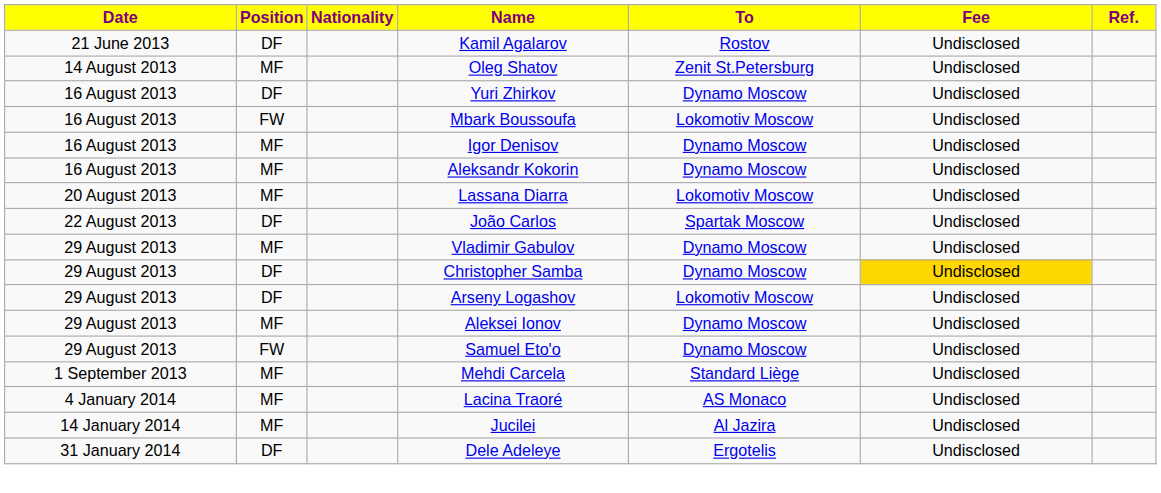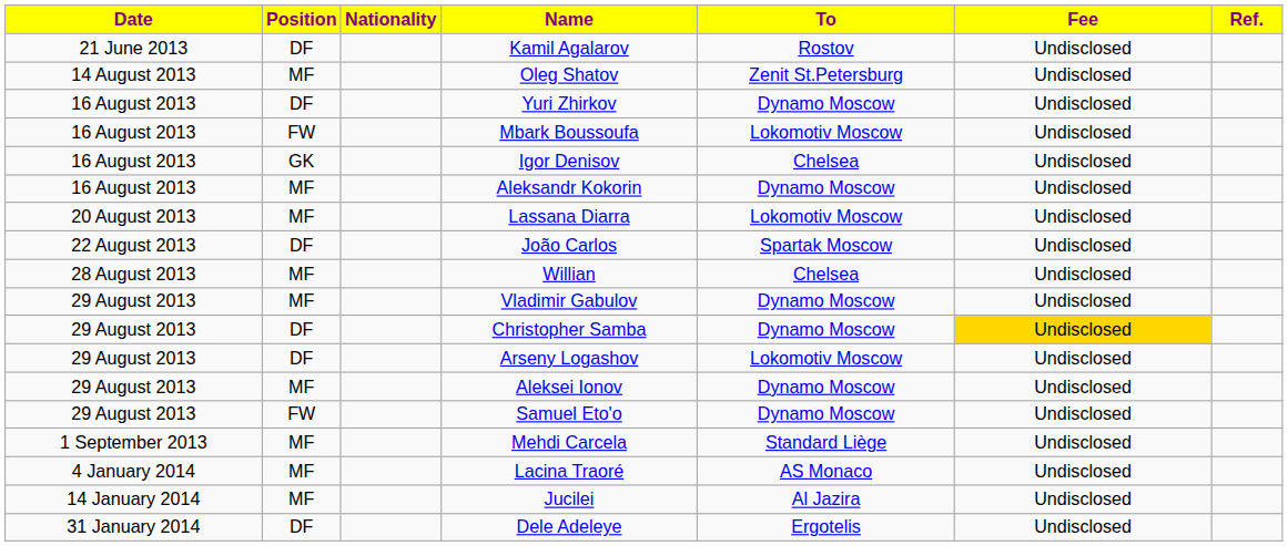Igor Denisov | Position: MF -> GK
Igor Denisov | To: Dynamo Moscow -> Chelsea
+ row: 28 August 2013 | MF | Willian | Chelsea | Undisclosed
